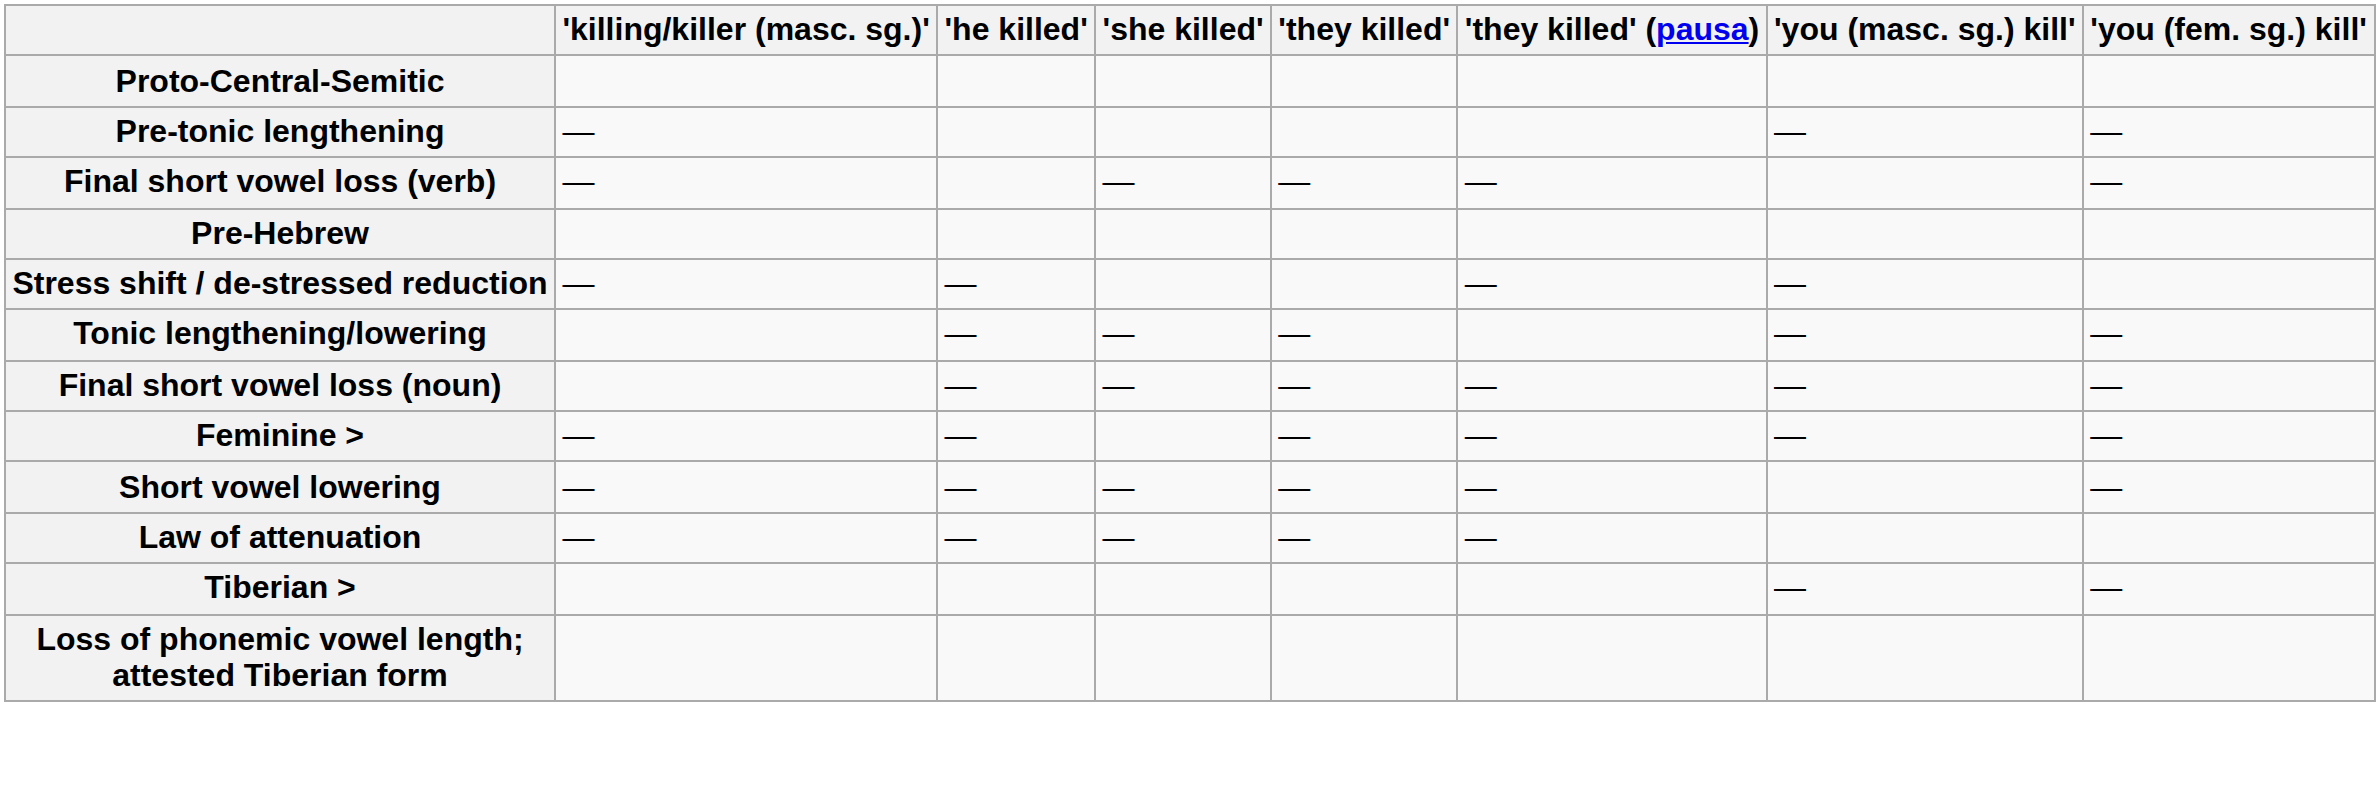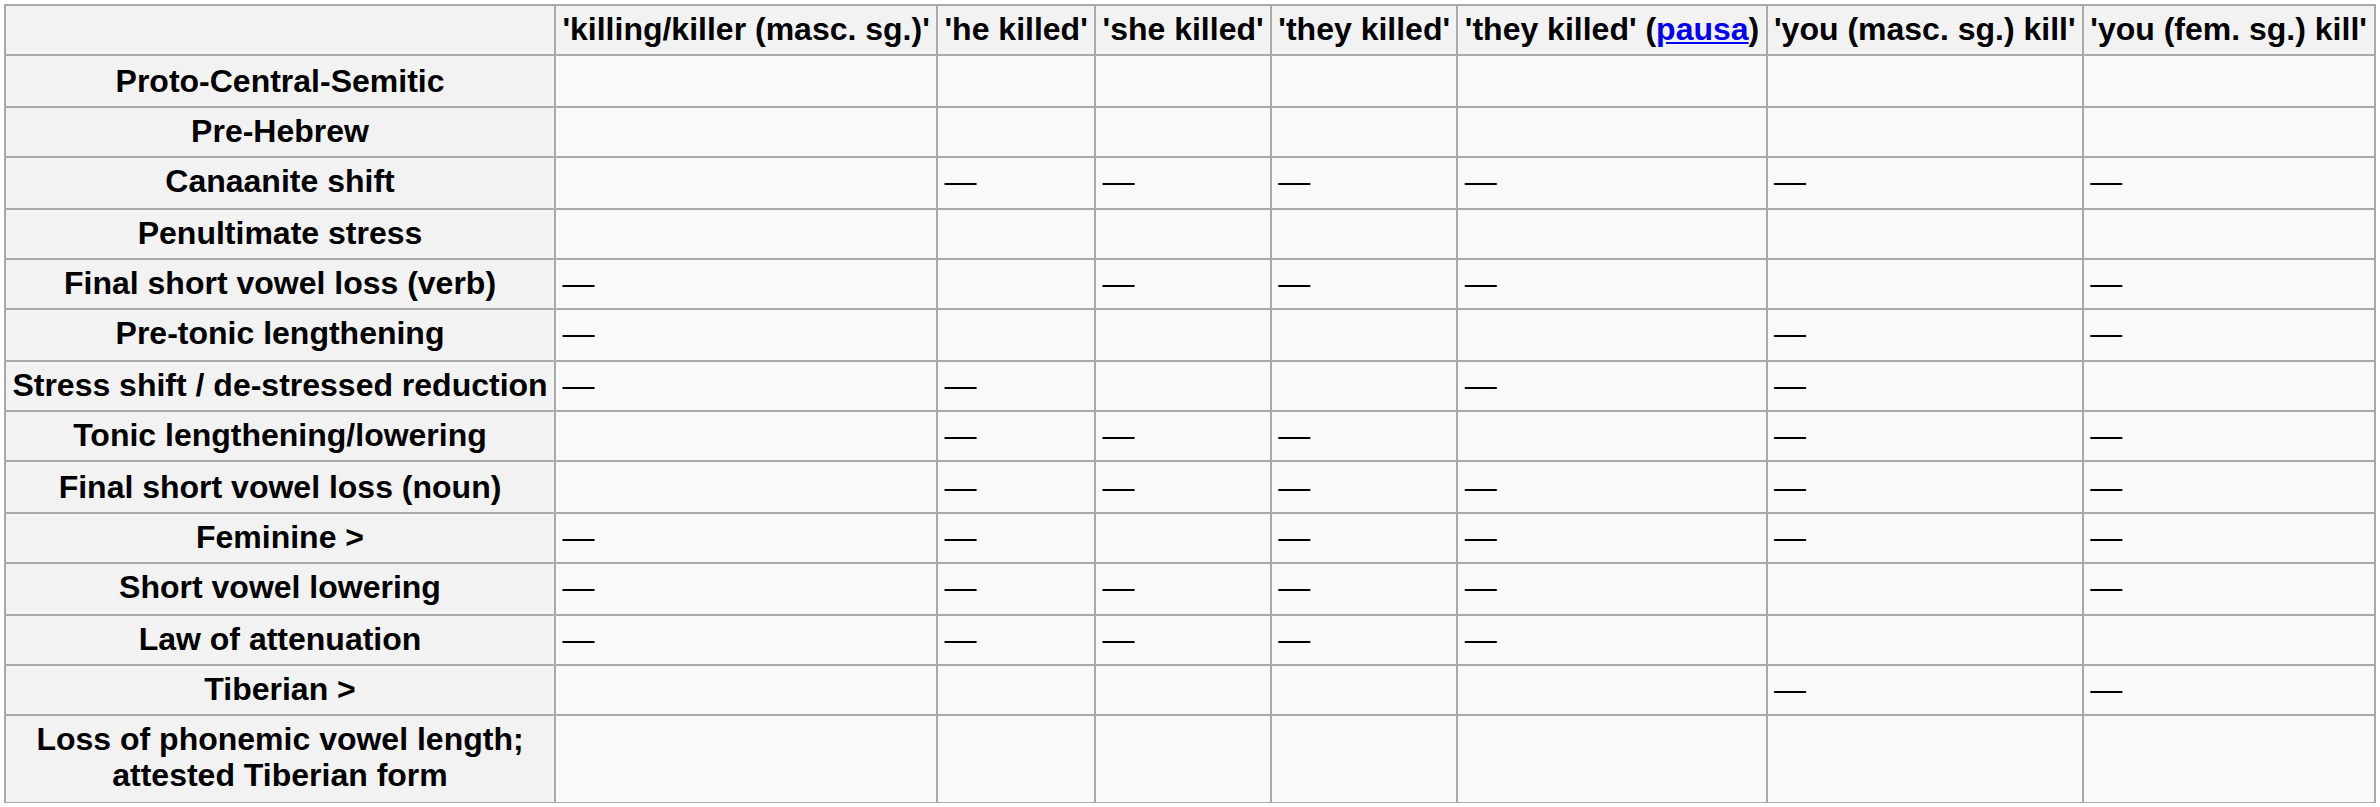rows swapped: Pre-Hebrew <-> Pre-tonic lengthening
+ row: Canaanite shift | — | — | — | — | — | —
+ row: Penultimate stress
